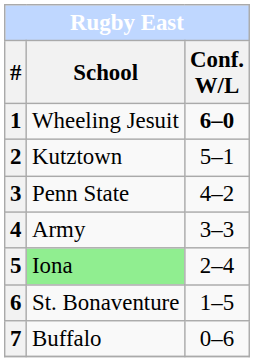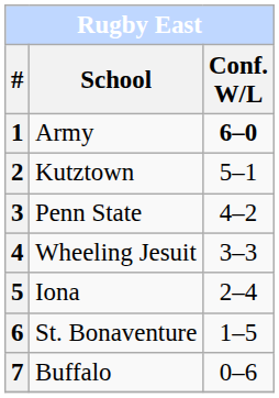1 | School: Wheeling Jesuit -> Army
4 | School: Army -> Wheeling Jesuit
5 | School: lightgreen background -> no background
